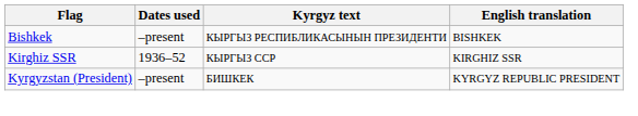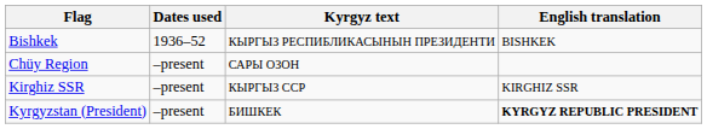Bishkek | Dates used: –present -> 1936–52
+ row: Chüy Region | –present | САРЫ ОЗОН
Kirghiz SSR | Dates used: 1936–52 -> –present
Kyrgyzstan (President) | English translation: normal -> bold
